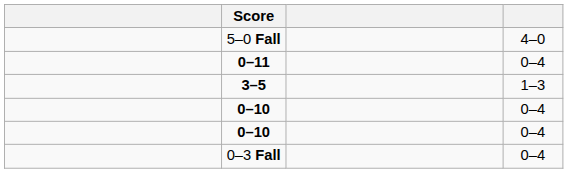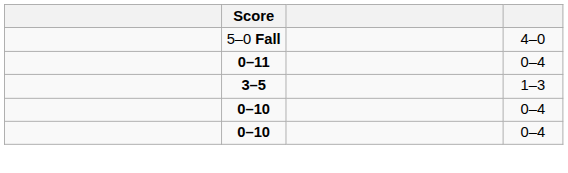- row: 0–3 Fall | 0–4
